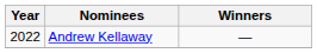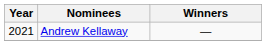Andrew Kellaway | Year: 2022 -> 2021
